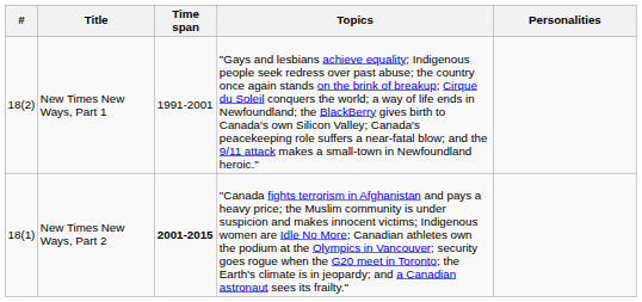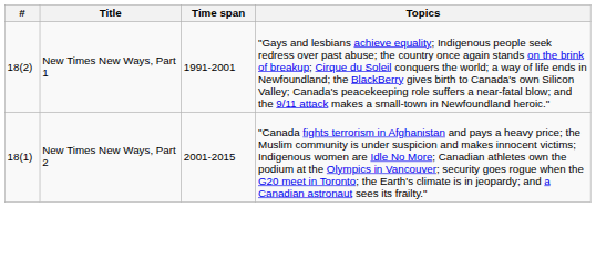- column: Personalities
New Times New Ways, Part 2 | Time span: bold -> normal
